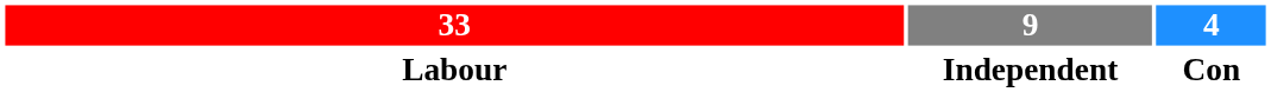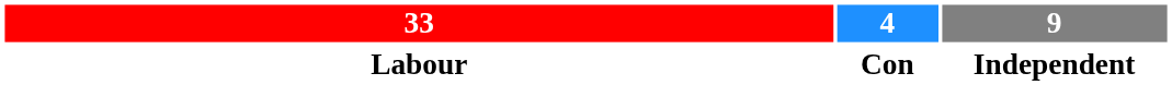columns swapped: 9 <-> 4
